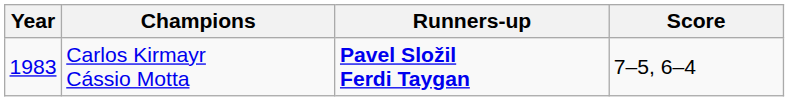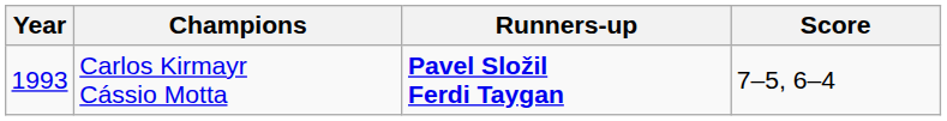Carlos Kirmayr Cássio Motta | Year: 1983 -> 1993
